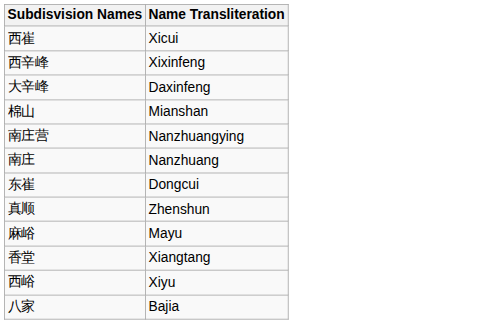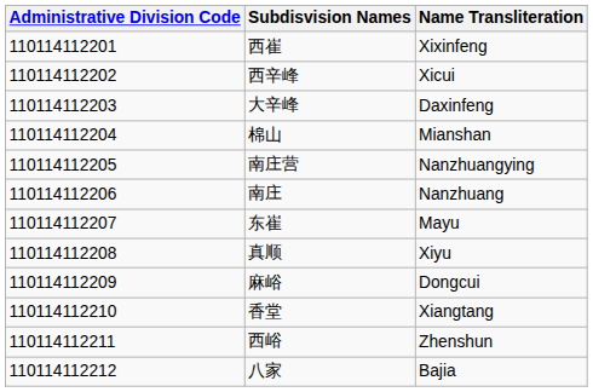+ column: Administrative Division Code | 110114112201 | 110114112202 | 110114112203 | 110114112204 | 110114112205 | 110114112206 | 110114112207 | 110114112208 | 110114112209 | 110114112210 | 110114112211 | 110114112212
西崔 | Name Transliteration: Xicui -> Xixinfeng
西辛峰 | Name Transliteration: Xixinfeng -> Xicui
东崔 | Name Transliteration: Dongcui -> Mayu
真顺 | Name Transliteration: Zhenshun -> Xiyu
麻峪 | Name Transliteration: Mayu -> Dongcui
西峪 | Name Transliteration: Xiyu -> Zhenshun
